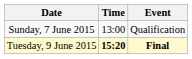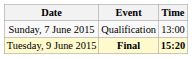columns swapped: Time <-> Event
